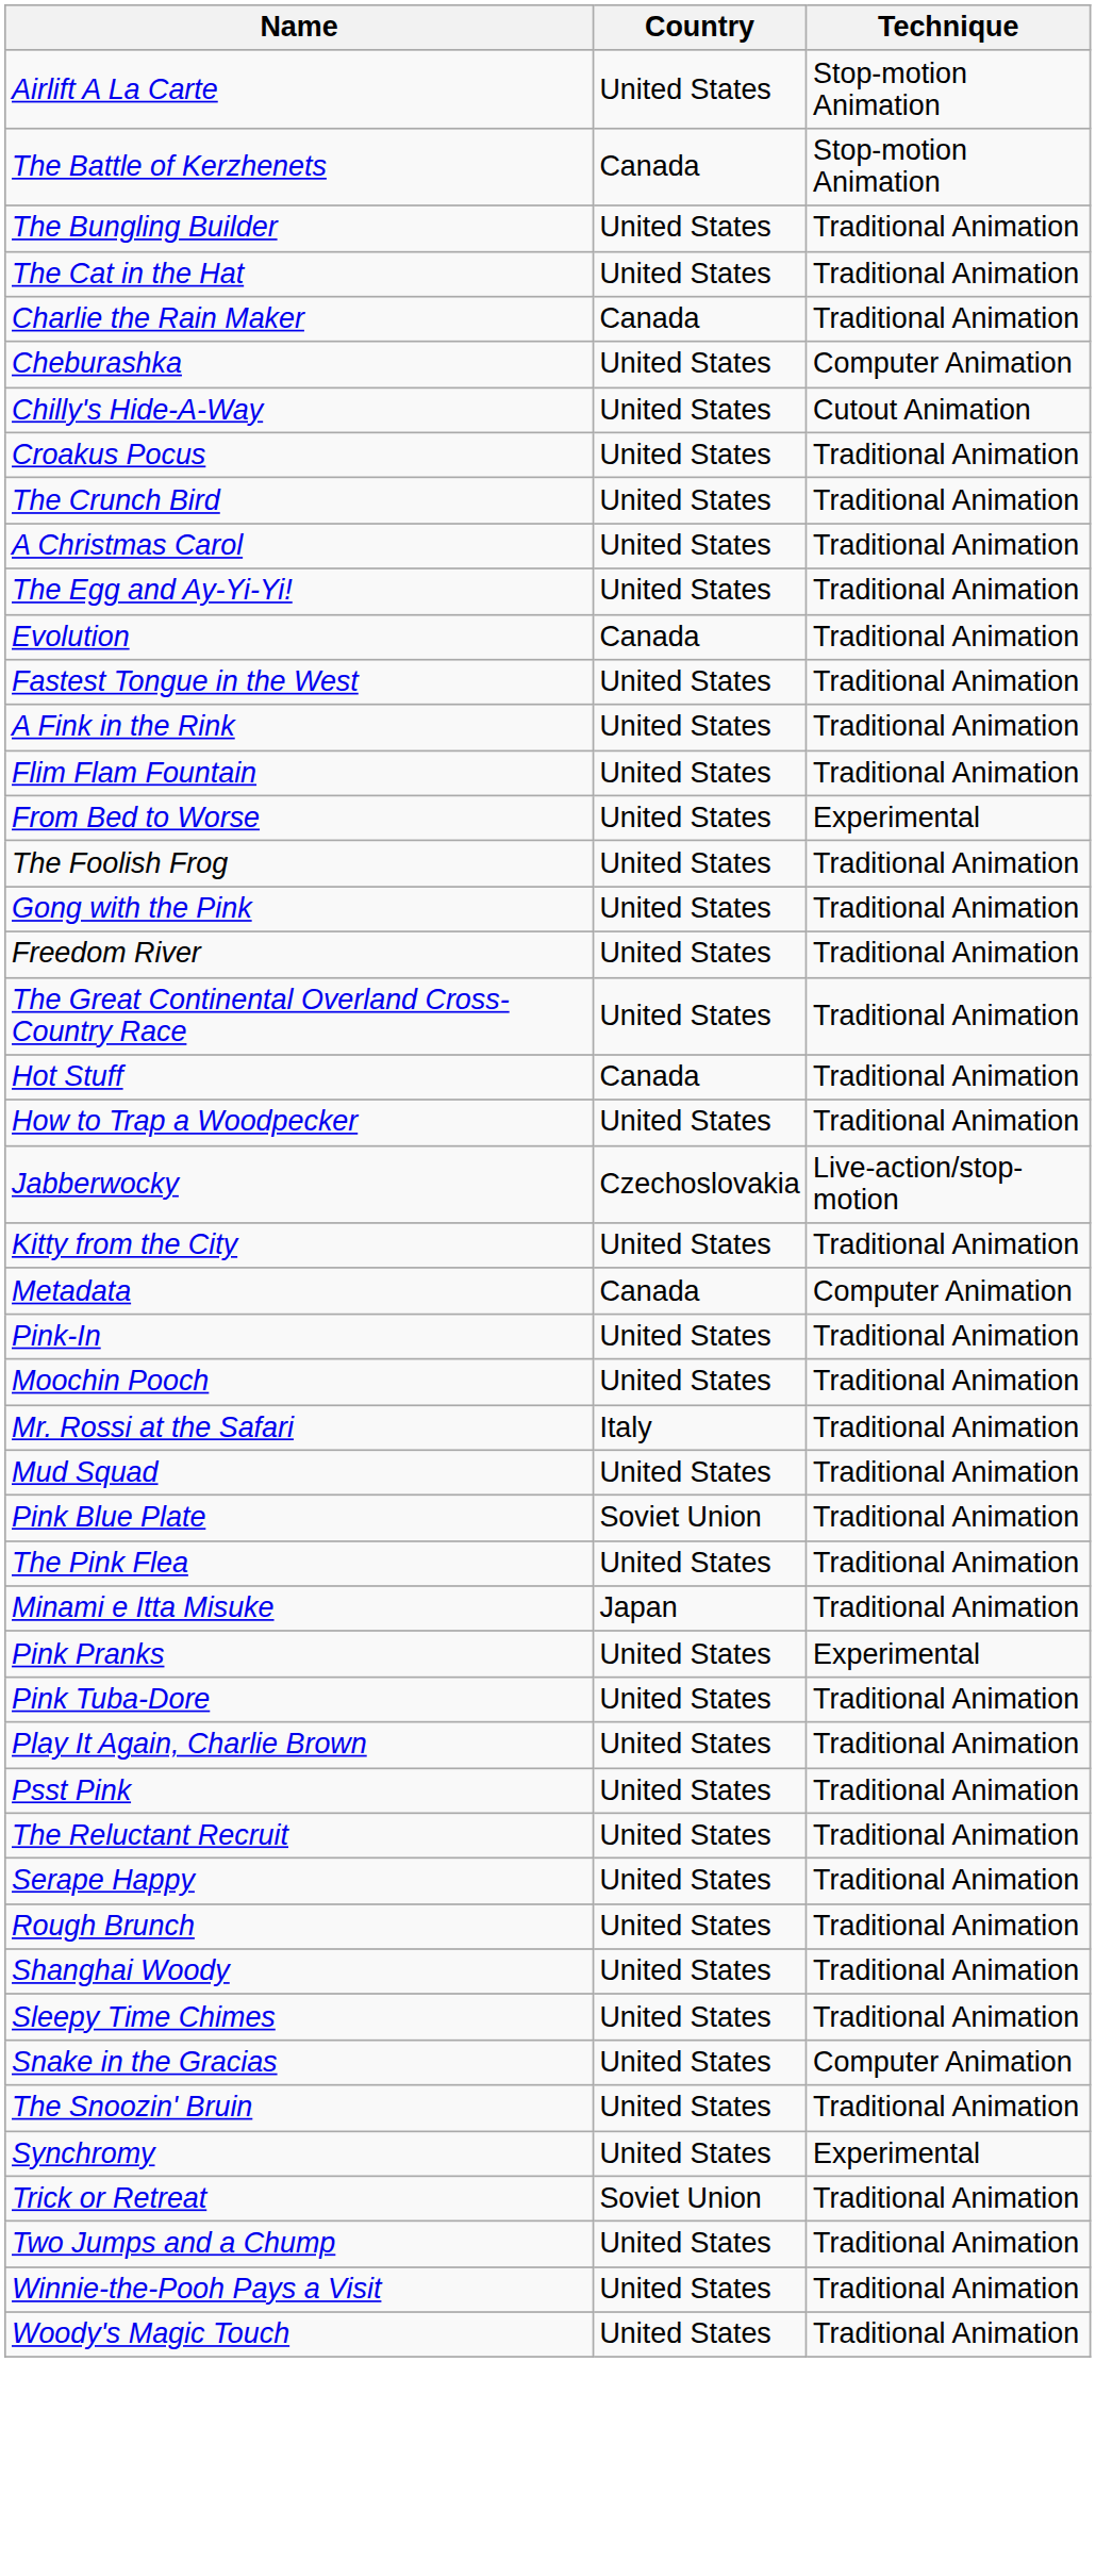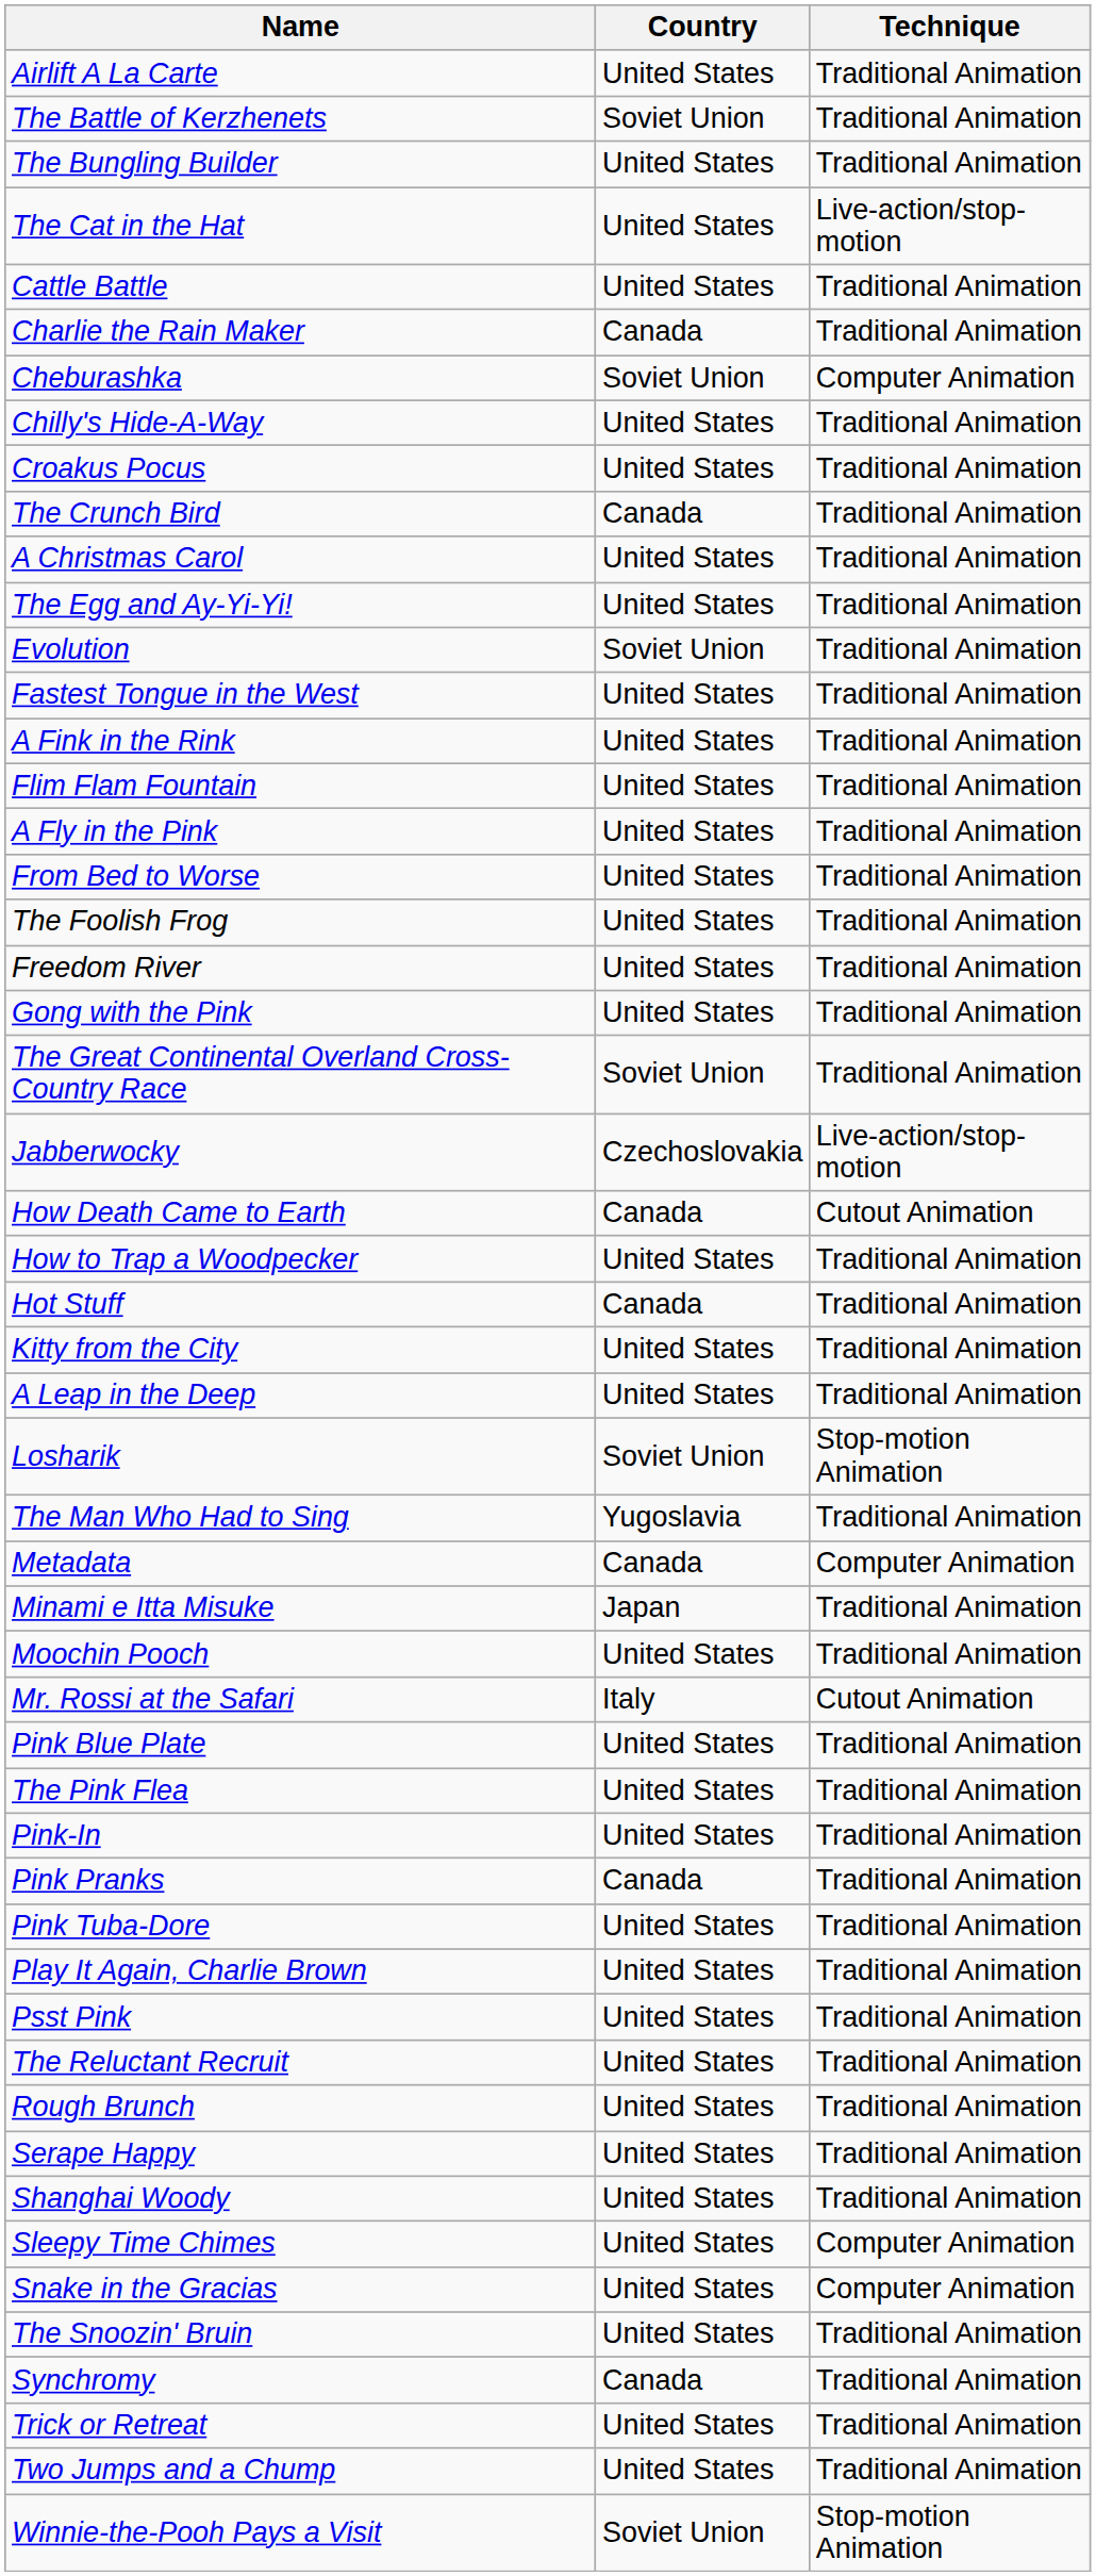Airlift A La Carte | Technique: Stop-motion Animation -> Traditional Animation
The Battle of Kerzhenets | Country: Canada -> Soviet Union
The Battle of Kerzhenets | Technique: Stop-motion Animation -> Traditional Animation
The Cat in the Hat | Technique: Traditional Animation -> Live-action/stop-motion
+ row: Cattle Battle | United States | Traditional Animation
Cheburashka | Country: United States -> Soviet Union
Chilly's Hide-A-Way | Technique: Cutout Animation -> Traditional Animation
The Crunch Bird | Country: United States -> Canada
Evolution | Country: Canada -> Soviet Union
+ row: A Fly in the Pink | United States | Traditional Animation
From Bed to Worse | Technique: Experimental -> Traditional Animation
rows swapped: Freedom River <-> Gong with the Pink
The Great Continental Overland Cross-Country Race | Country: United States -> Soviet Union
rows swapped: Hot Stuff <-> Jabberwocky
+ row: How Death Came to Earth | Canada | Cutout Animation
+ row: A Leap in the Deep | United States | Traditional Animation
+ row: Losharik | Soviet Union | Stop-motion Animation
+ row: The Man Who Had to Sing | Yugoslavia | Traditional Animation
rows swapped: Minami e Itta Misuke <-> Pink-In
Mr. Rossi at the Safari | Technique: Traditional Animation -> Cutout Animation
- row: Mud Squad | United States | Traditional Animation
Pink Blue Plate | Country: Soviet Union -> United States
Pink Pranks | Country: United States -> Canada
Pink Pranks | Technique: Experimental -> Traditional Animation
rows swapped: Rough Brunch <-> Serape Happy
Sleepy Time Chimes | Technique: Traditional Animation -> Computer Animation
Synchromy | Country: United States -> Canada
Synchromy | Technique: Experimental -> Traditional Animation
Trick or Retreat | Country: Soviet Union -> United States
Winnie-the-Pooh Pays a Visit | Country: United States -> Soviet Union
Winnie-the-Pooh Pays a Visit | Technique: Traditional Animation -> Stop-motion Animation
- row: Woody's Magic Touch | United States | Traditional Animation
